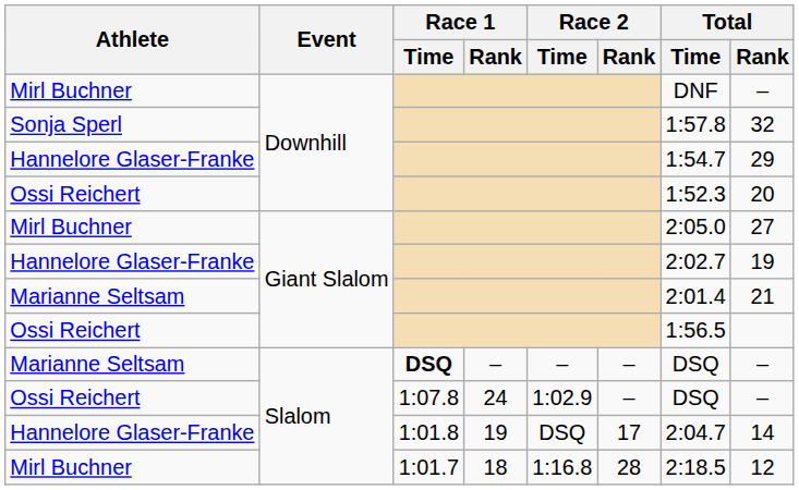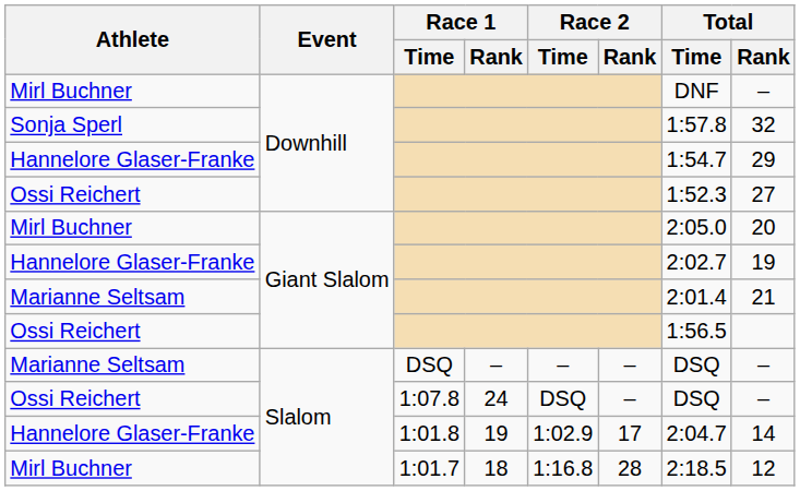Ossi Reichert / Downhill | Total / Rank: 20 -> 27
Mirl Buchner / Giant Slalom | Total / Rank: 27 -> 20
Marianne Seltsam / Slalom | Race 1 / Time: bold -> normal
Ossi Reichert / Slalom | Race 2 / Time: 1:02.9 -> DSQ
Hannelore Glaser-Franke / Slalom | Race 2 / Time: DSQ -> 1:02.9
